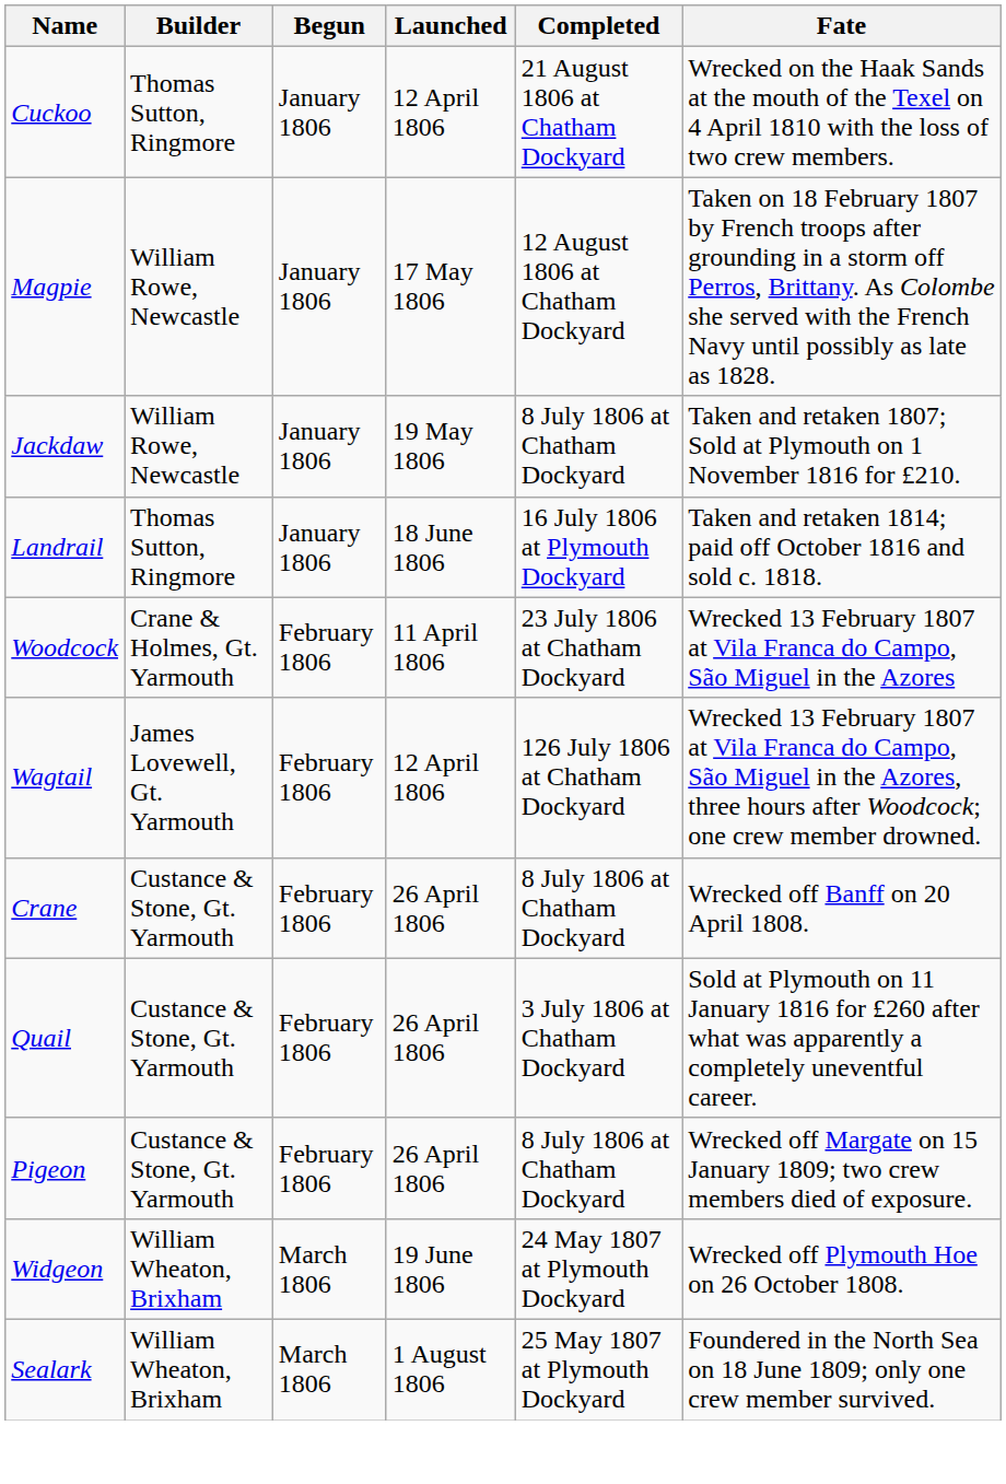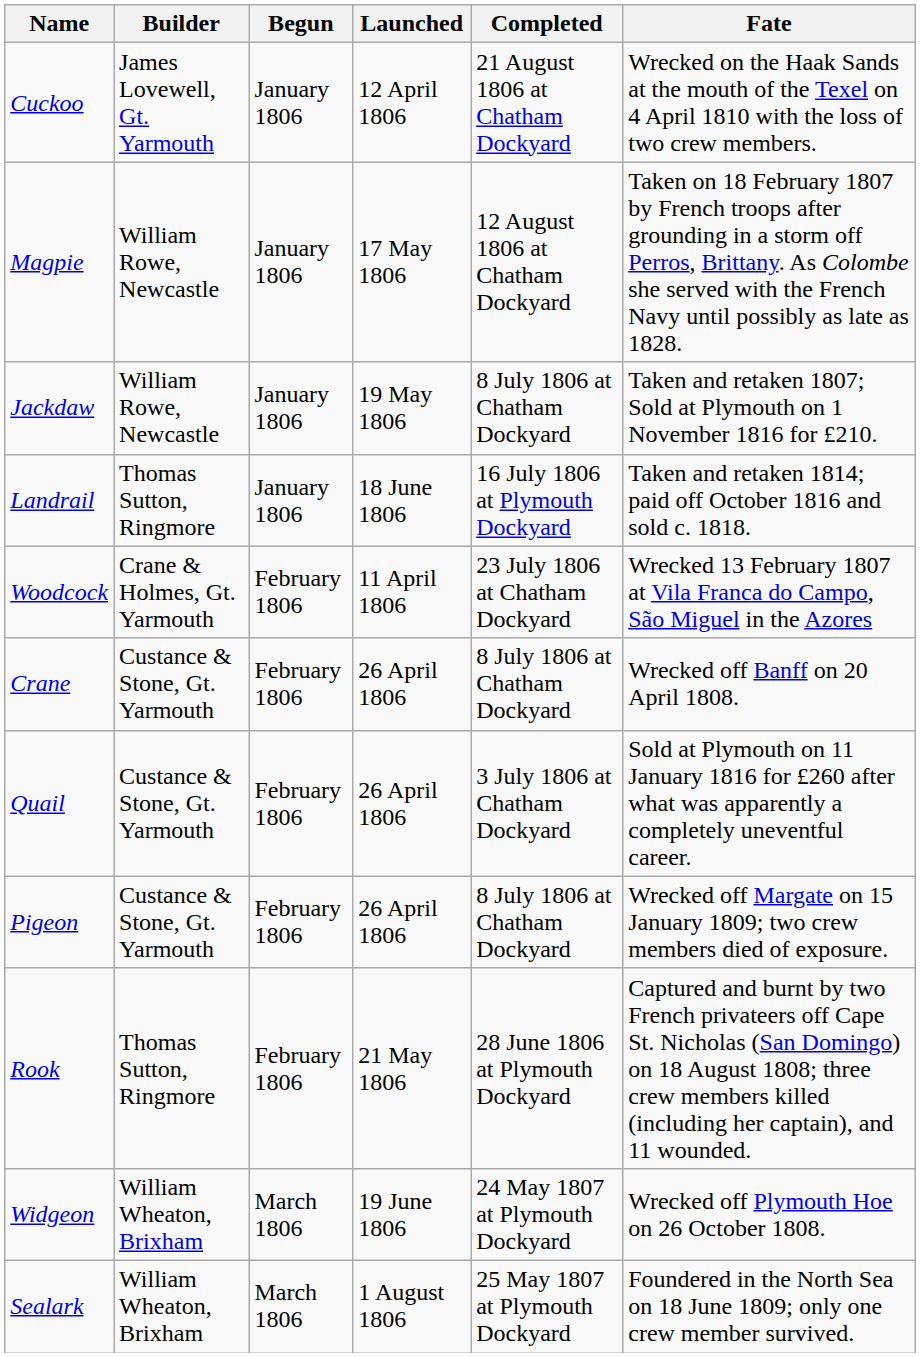Cuckoo | Builder: Thomas Sutton, Ringmore -> James Lovewell, Gt. Yarmouth
- row: Wagtail | James Lovewell, Gt. Yarmouth | February 1806 | 12 April 1806 | 126 July 1806 at Chatham Dockyard | Wrecked 13 February 1807 at Vila Franca do Campo, São Miguel in the Azores, three hours after Woodcock; one crew member drowned.
+ row: Rook | Thomas Sutton, Ringmore | February 1806 | 21 May 1806 | 28 June 1806 at Plymouth Dockyard | Captured and burnt by two French privateers off Cape St. Nicholas (San Domingo) on 18 August 1808; three crew members killed (including her captain), and 11 wounded.
